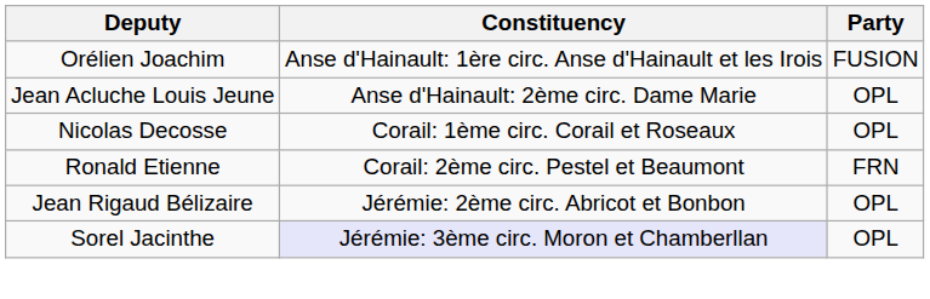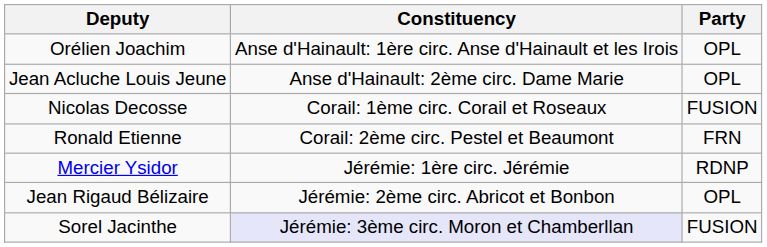Orélien Joachim | Party: FUSION -> OPL
Nicolas Decosse | Party: OPL -> FUSION
+ row: Mercier Ysidor | Jérémie: 1ère circ. Jérémie | RDNP
Sorel Jacinthe | Party: OPL -> FUSION
